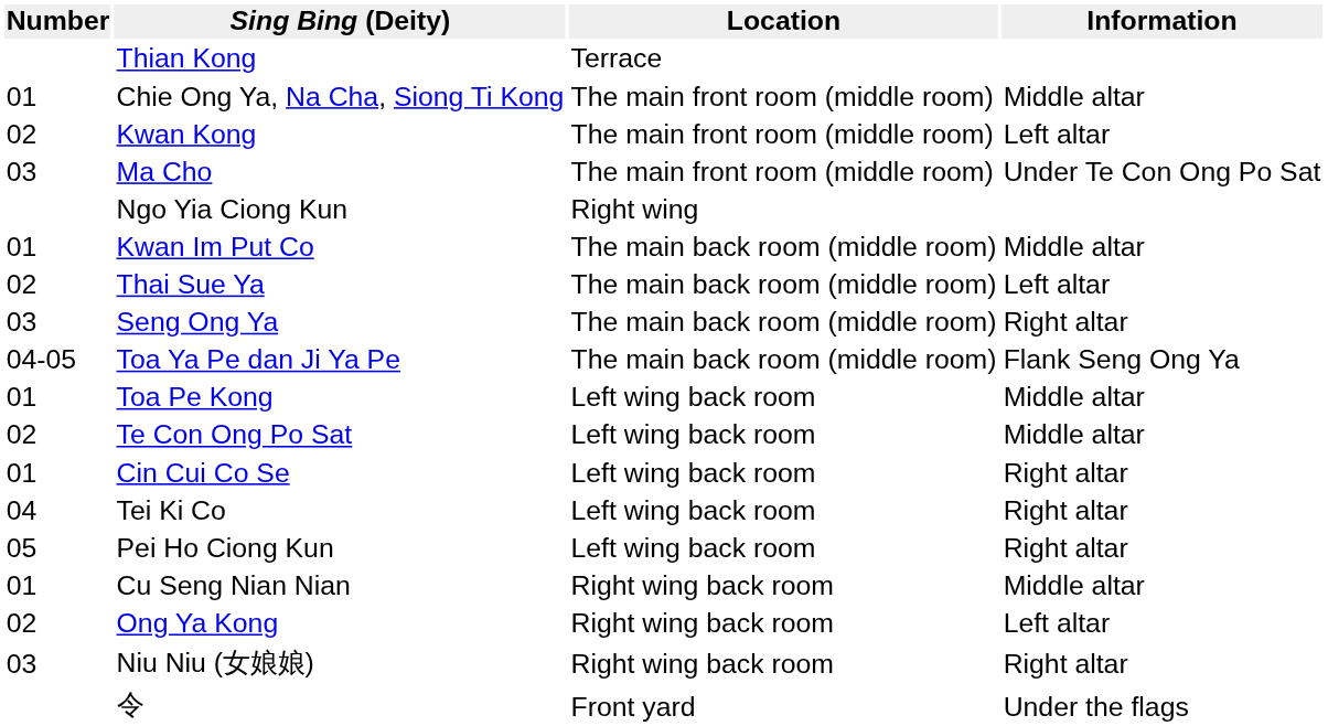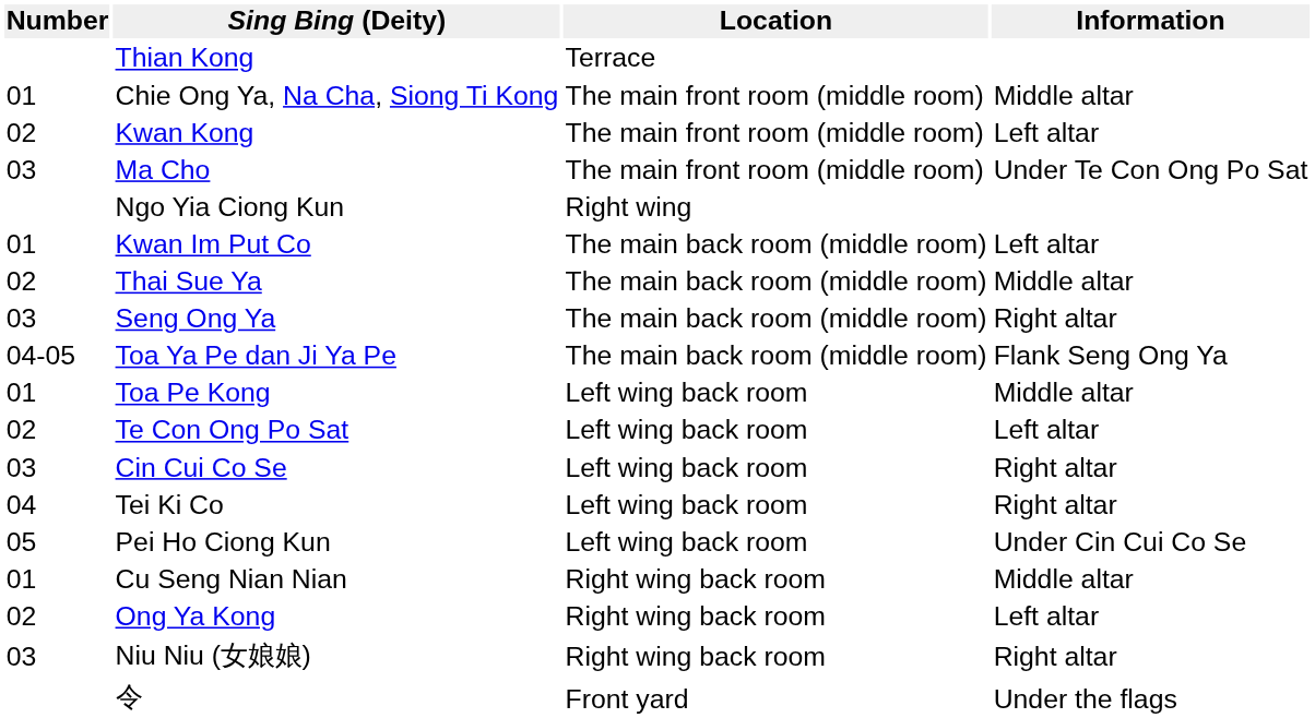Kwan Im Put Co | Information: Middle altar -> Left altar
Thai Sue Ya | Information: Left altar -> Middle altar
Te Con Ong Po Sat | Information: Middle altar -> Left altar
Cin Cui Co Se | Number: 01 -> 03
Pei Ho Ciong Kun | Information: Right altar -> Under Cin Cui Co Se
